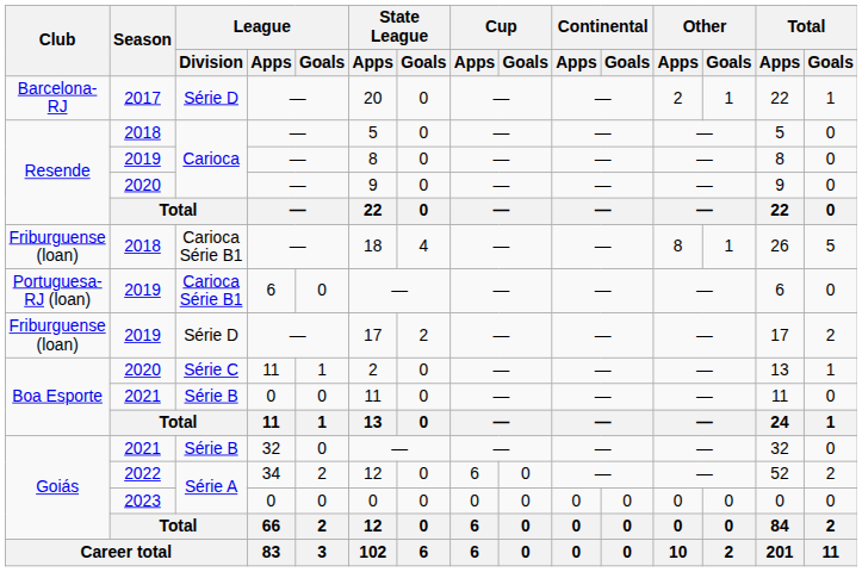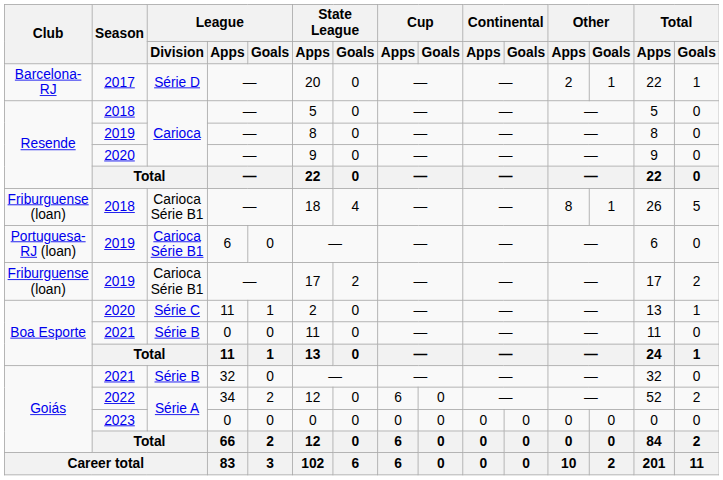Friburguense (loan) / 2019 | League / Division: Série D -> Carioca Série B1
